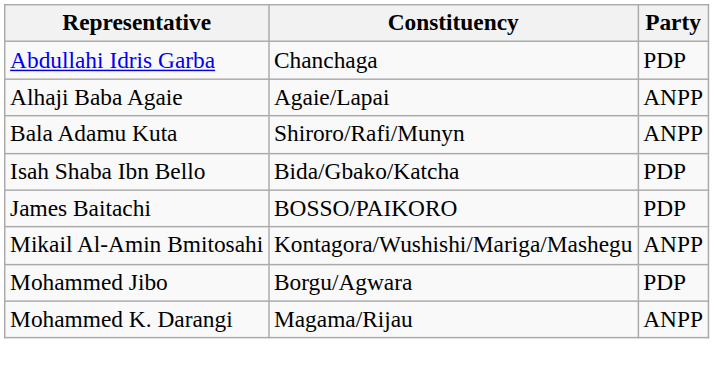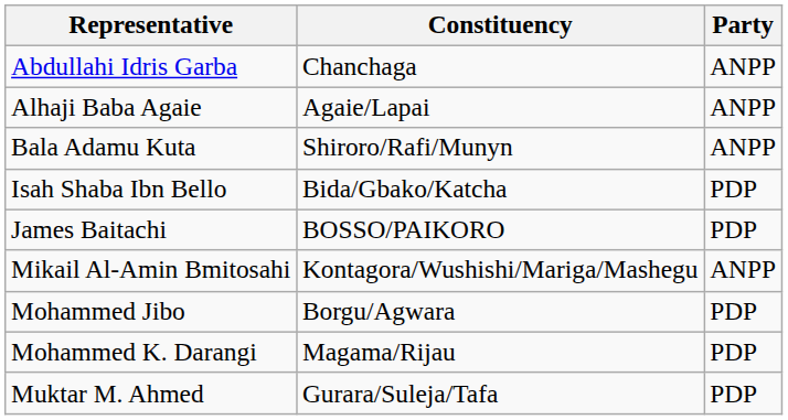Abdullahi Idris Garba | Party: PDP -> ANPP
Mohammed K. Darangi | Party: ANPP -> PDP
+ row: Muktar M. Ahmed | Gurara/Suleja/Tafa | PDP
